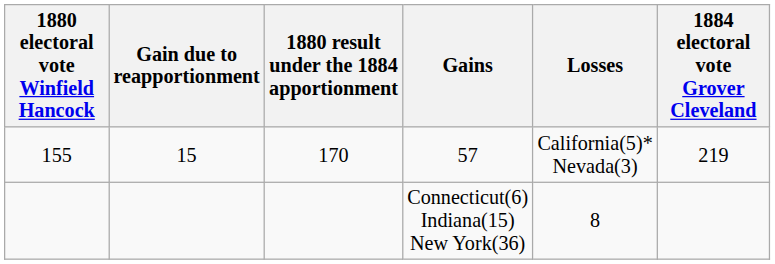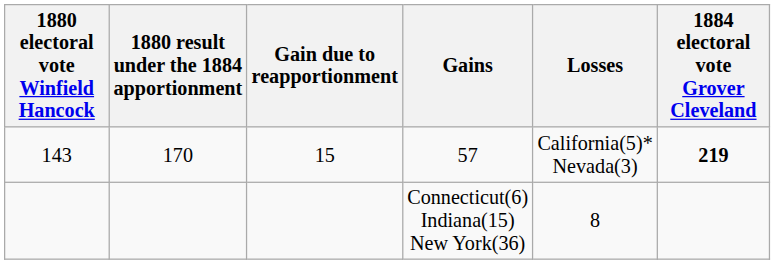columns swapped: Gain due to reapportionment <-> 1880 result under the 1884 apportionment
57 | 1880 electoral vote Winfield Hancock: 155 -> 143
57 | 1884 electoral vote Grover Cleveland: normal -> bold
